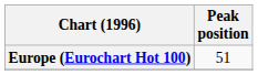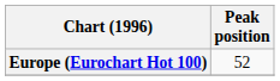Europe (Eurochart Hot 100) | Peak position: 51 -> 52
